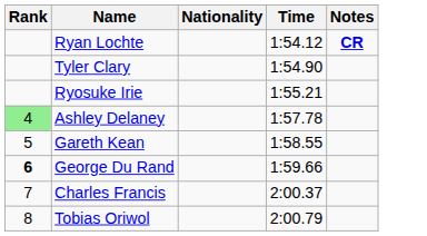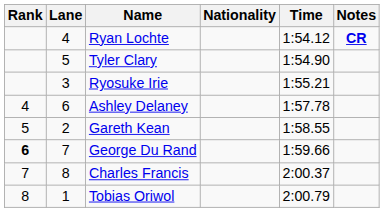+ column: Lane | 4 | 5 | 3 | 6 | 2 | 7 | 8 | 1
Ashley Delaney | Rank: lightgreen background -> no background
